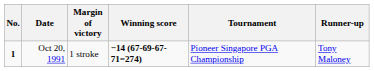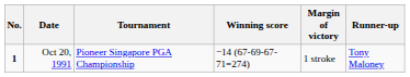columns swapped: Tournament <-> Margin of victory
Oct 20, 1991 | Winning score: bold -> normal
